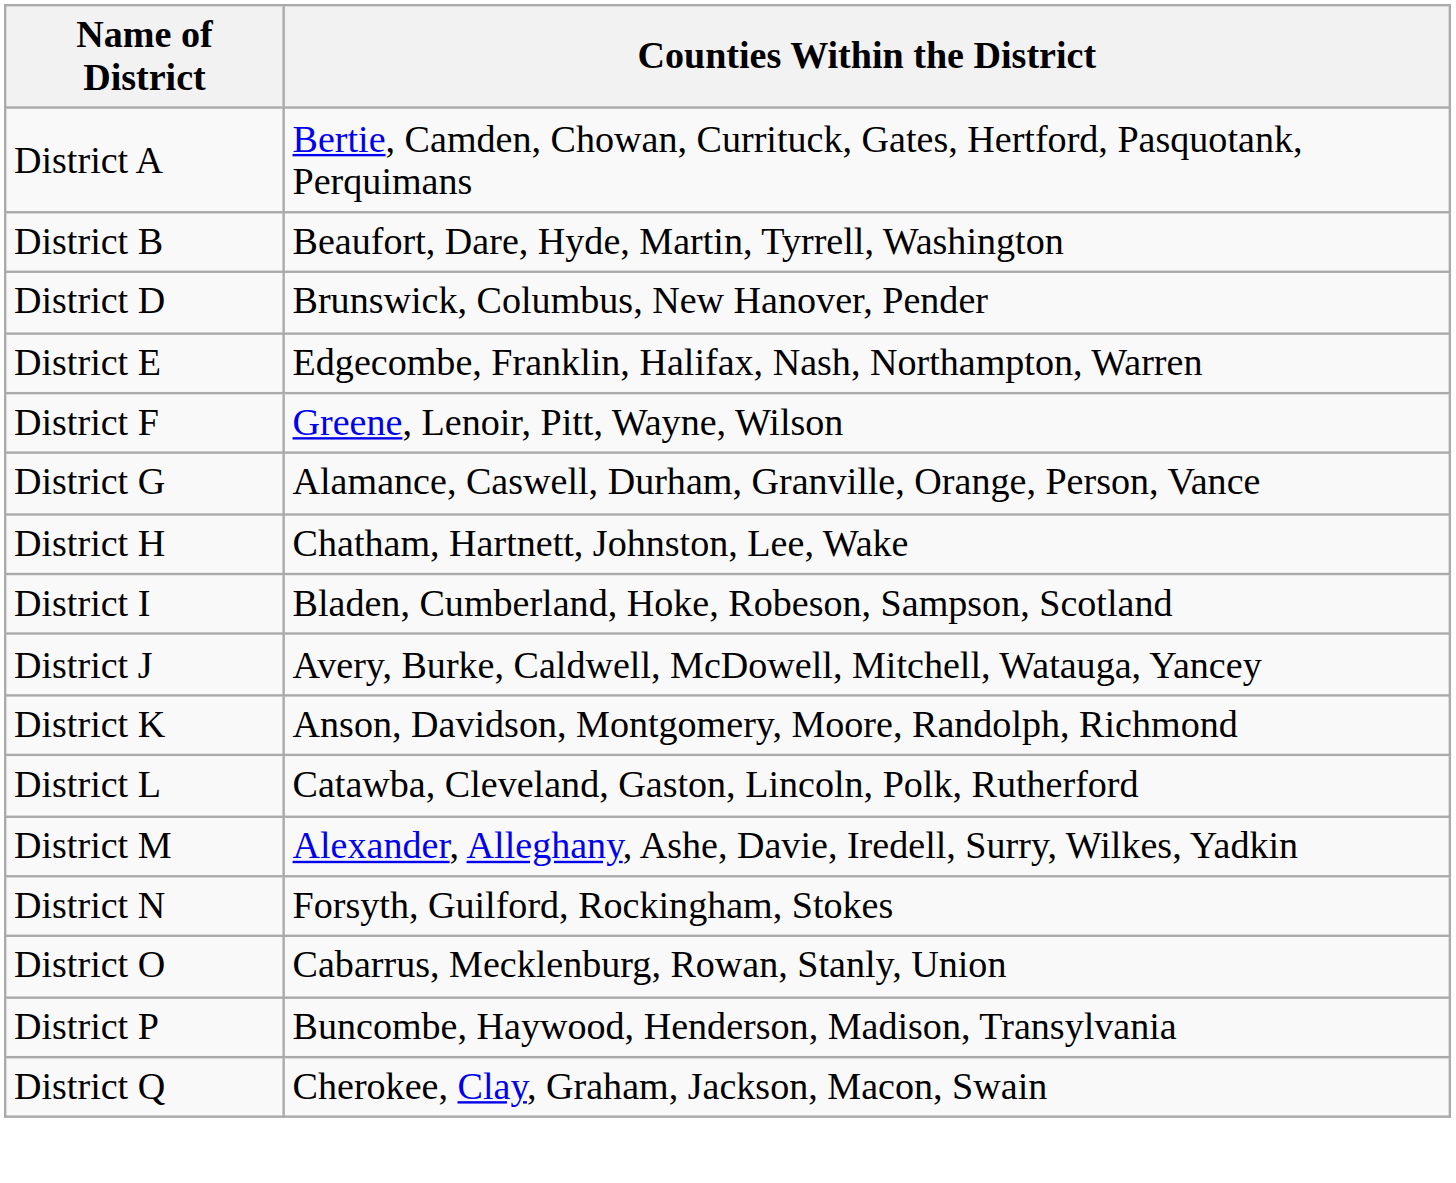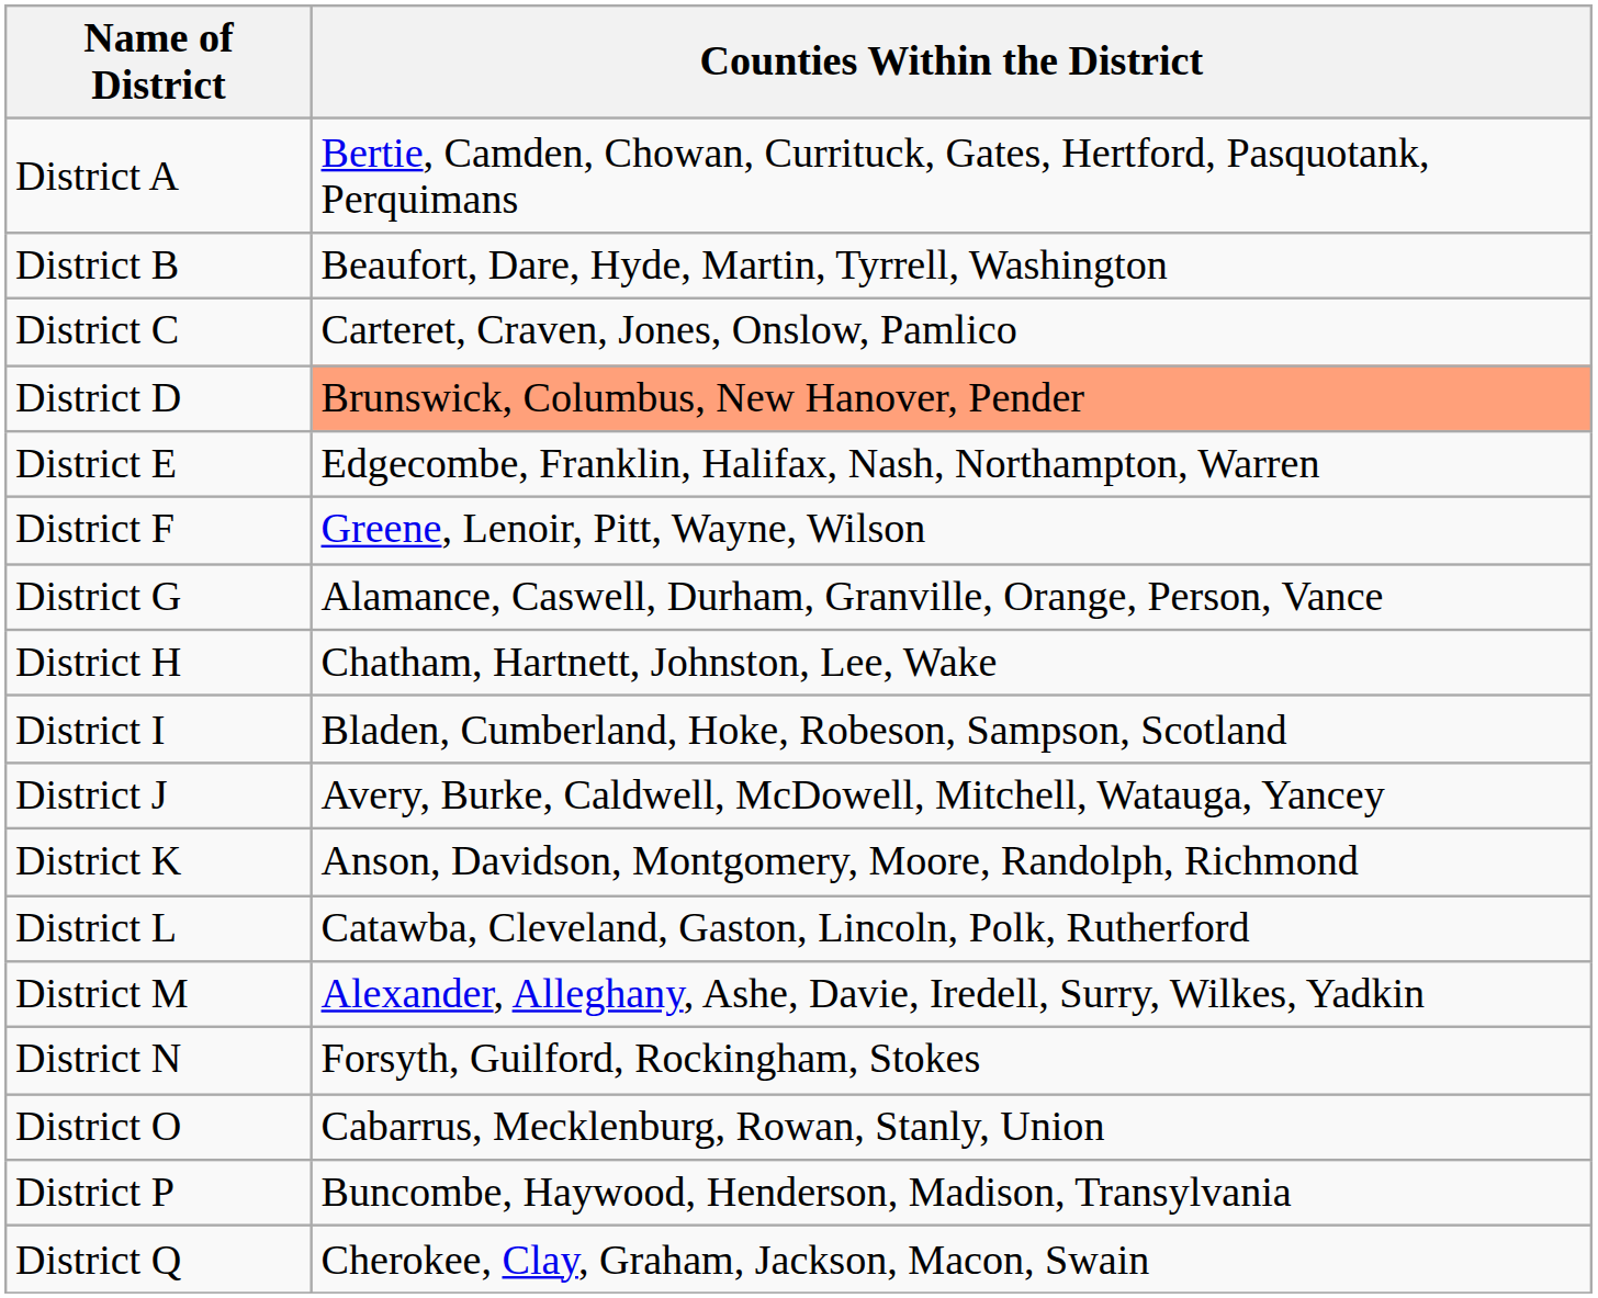+ row: District C | Carteret, Craven, Jones, Onslow, Pamlico
District D | Counties Within the District: no background -> lightsalmon background
